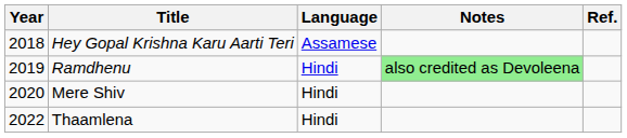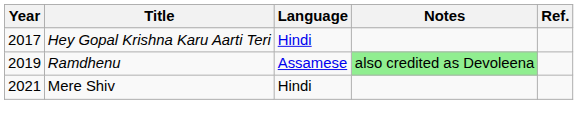Hey Gopal Krishna Karu Aarti Teri | Year: 2018 -> 2017
Hey Gopal Krishna Karu Aarti Teri | Language: Assamese -> Hindi
Ramdhenu | Language: Hindi -> Assamese
Mere Shiv | Year: 2020 -> 2021
- row: 2022 | Thaamlena | Hindi
